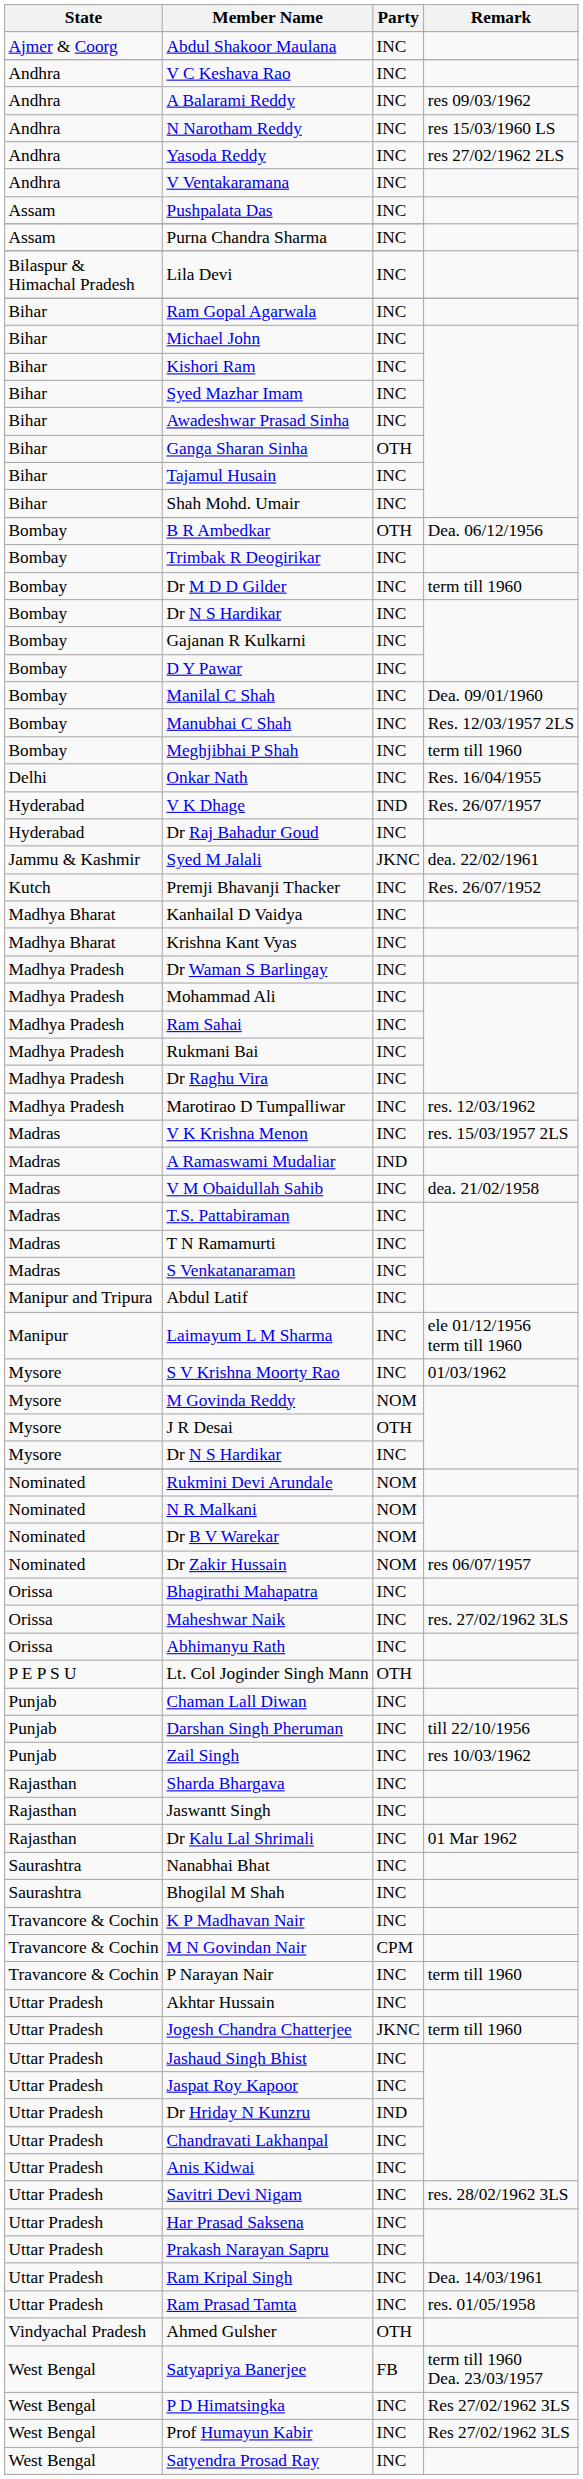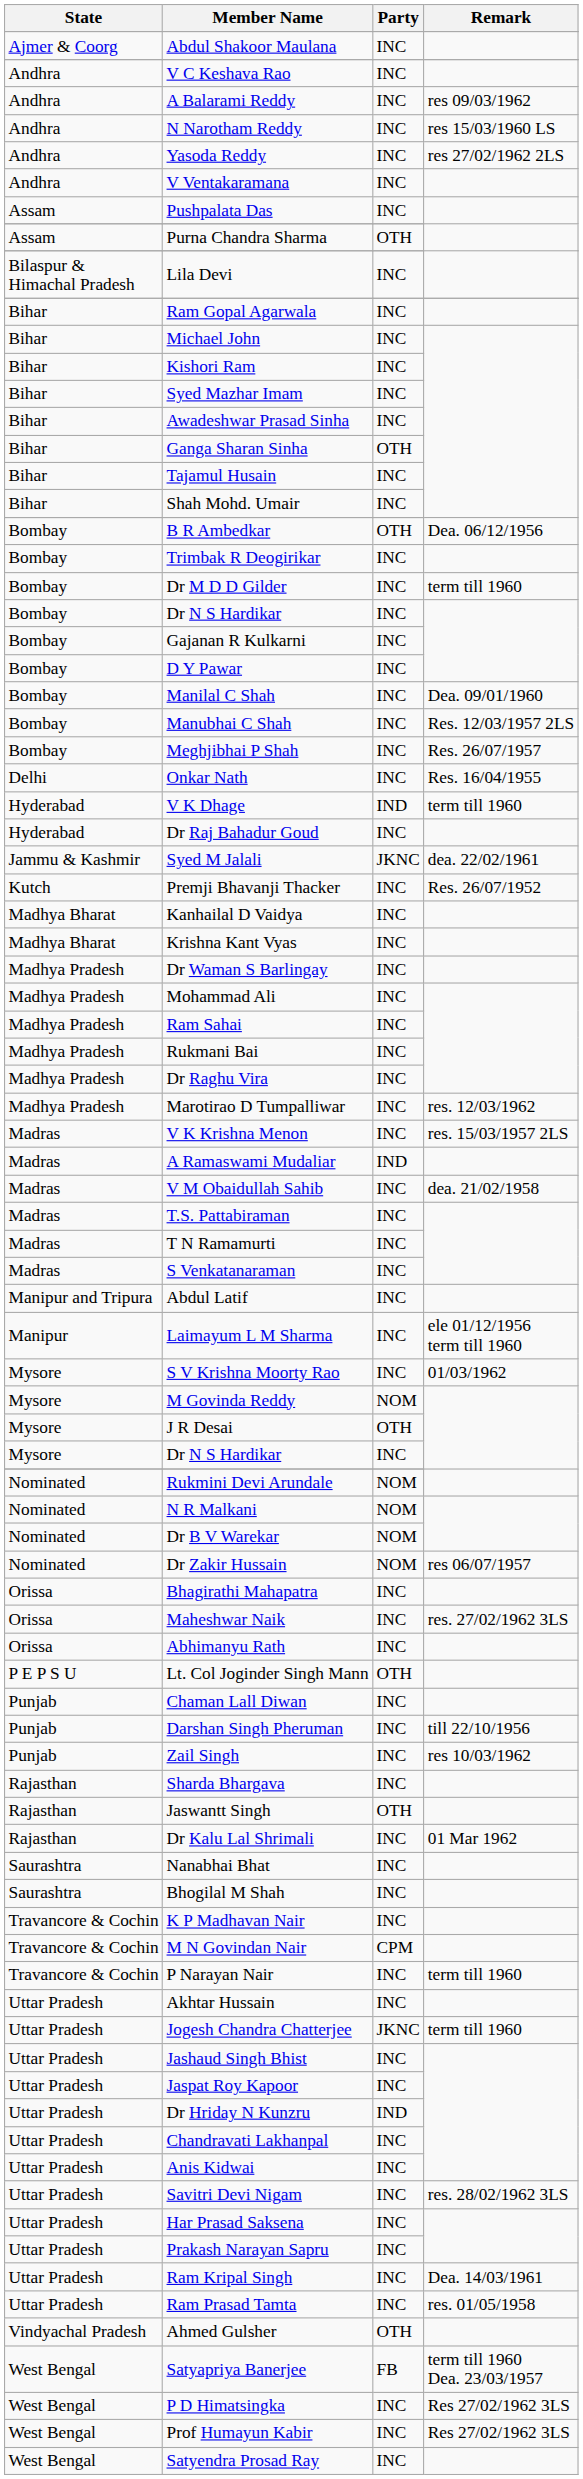Purna Chandra Sharma | Party: INC -> OTH
Meghjibhai P Shah | Remark: term till 1960 -> Res. 26/07/1957
V K Dhage | Remark: Res. 26/07/1957 -> term till 1960
Jaswantt Singh | Party: INC -> OTH
